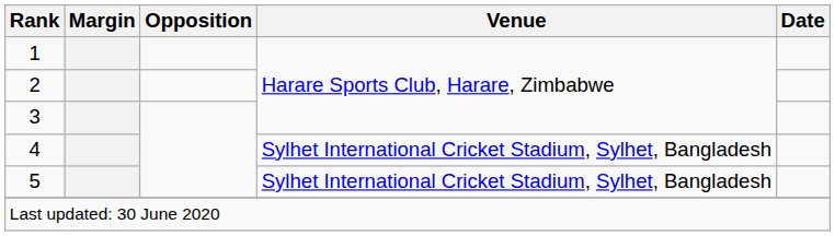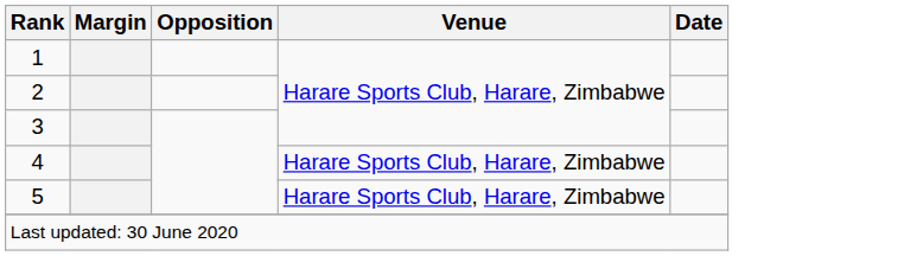4 | Venue: Sylhet International Cricket Stadium, Sylhet, Bangladesh -> Harare Sports Club, Harare, Zimbabwe
5 | Venue: Sylhet International Cricket Stadium, Sylhet, Bangladesh -> Harare Sports Club, Harare, Zimbabwe
